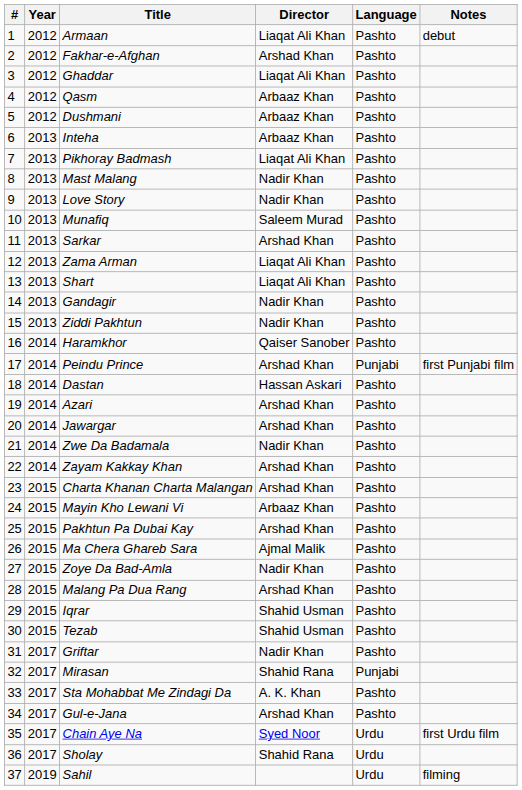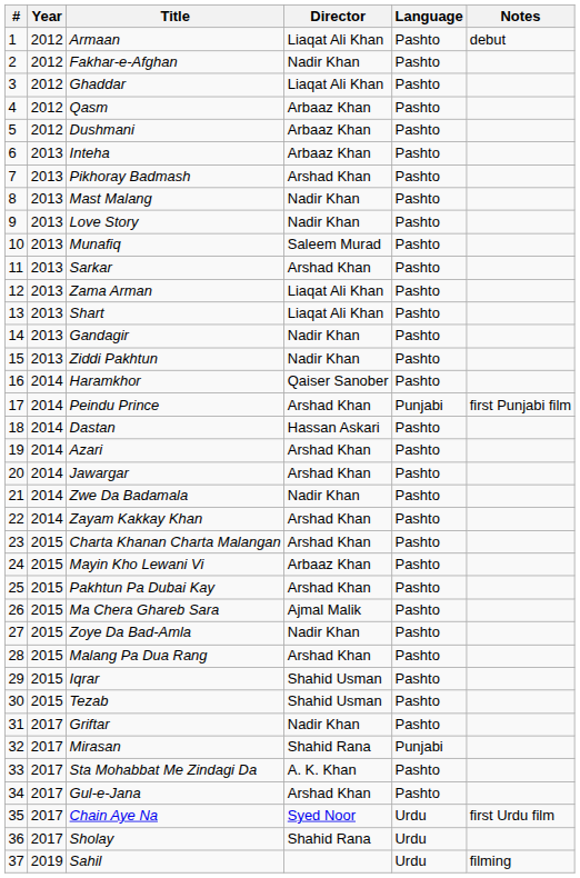Fakhar-e-Afghan | Director: Arshad Khan -> Nadir Khan
Pikhoray Badmash | Director: Liaqat Ali Khan -> Arshad Khan
